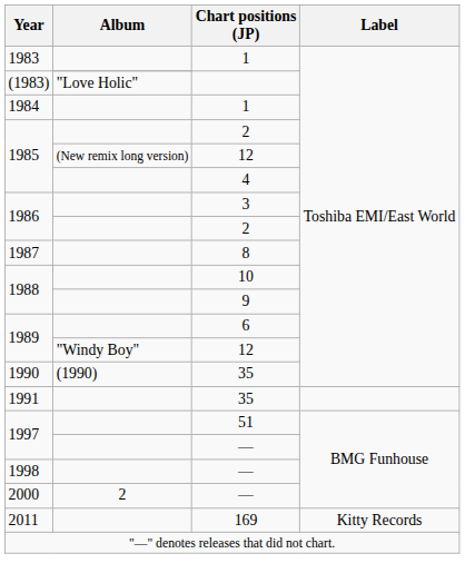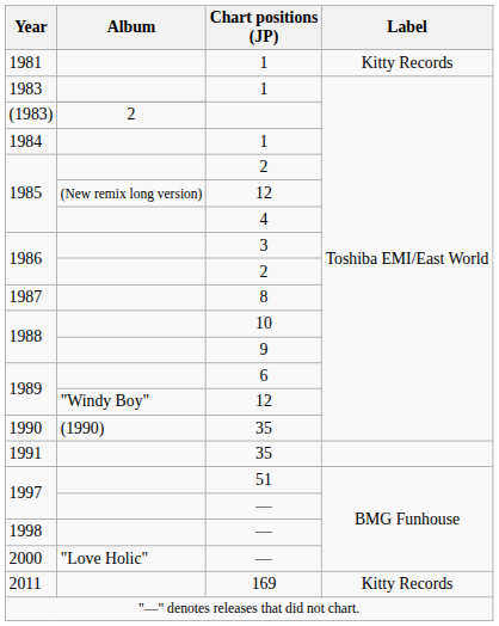+ row: 1981 | 1 | Kitty Records
(1983) | Album: "Love Holic" -> 2
2000 | Album: 2 -> "Love Holic"
